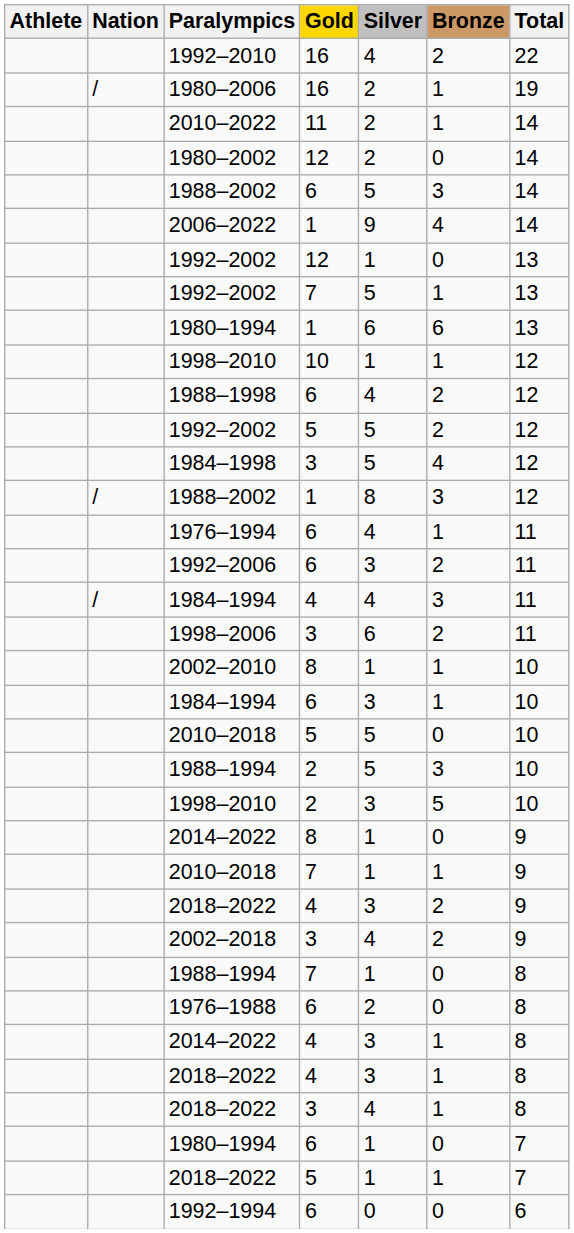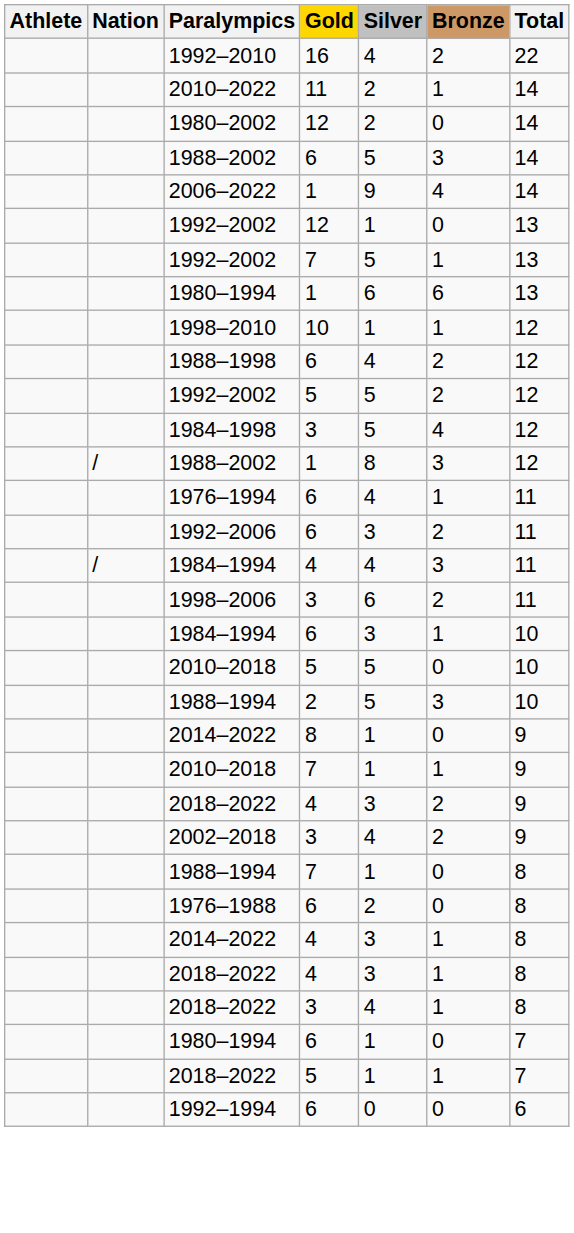- row: / | 1980–2006 | 16 | 2 | 1 | 19
- row: 2002–2010 | 8 | 1 | 1 | 10
- row: 1998–2010 | 2 | 3 | 5 | 10
